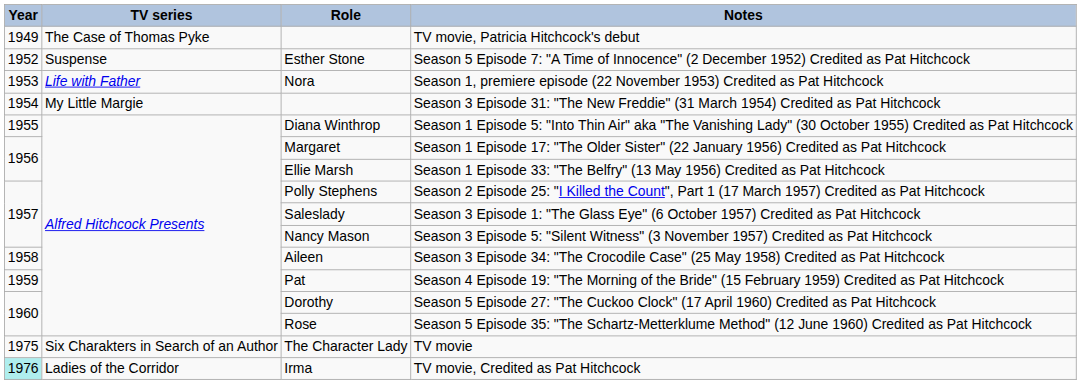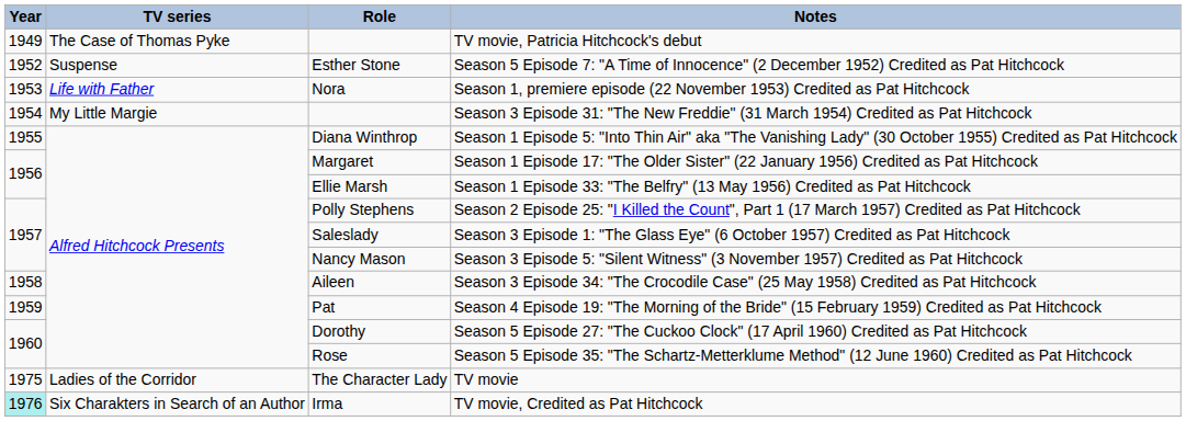TV movie | TV series: Six Charakters in Search of an Author -> Ladies of the Corridor
TV movie, Credited as Pat Hitchcock | TV series: Ladies of the Corridor -> Six Charakters in Search of an Author
